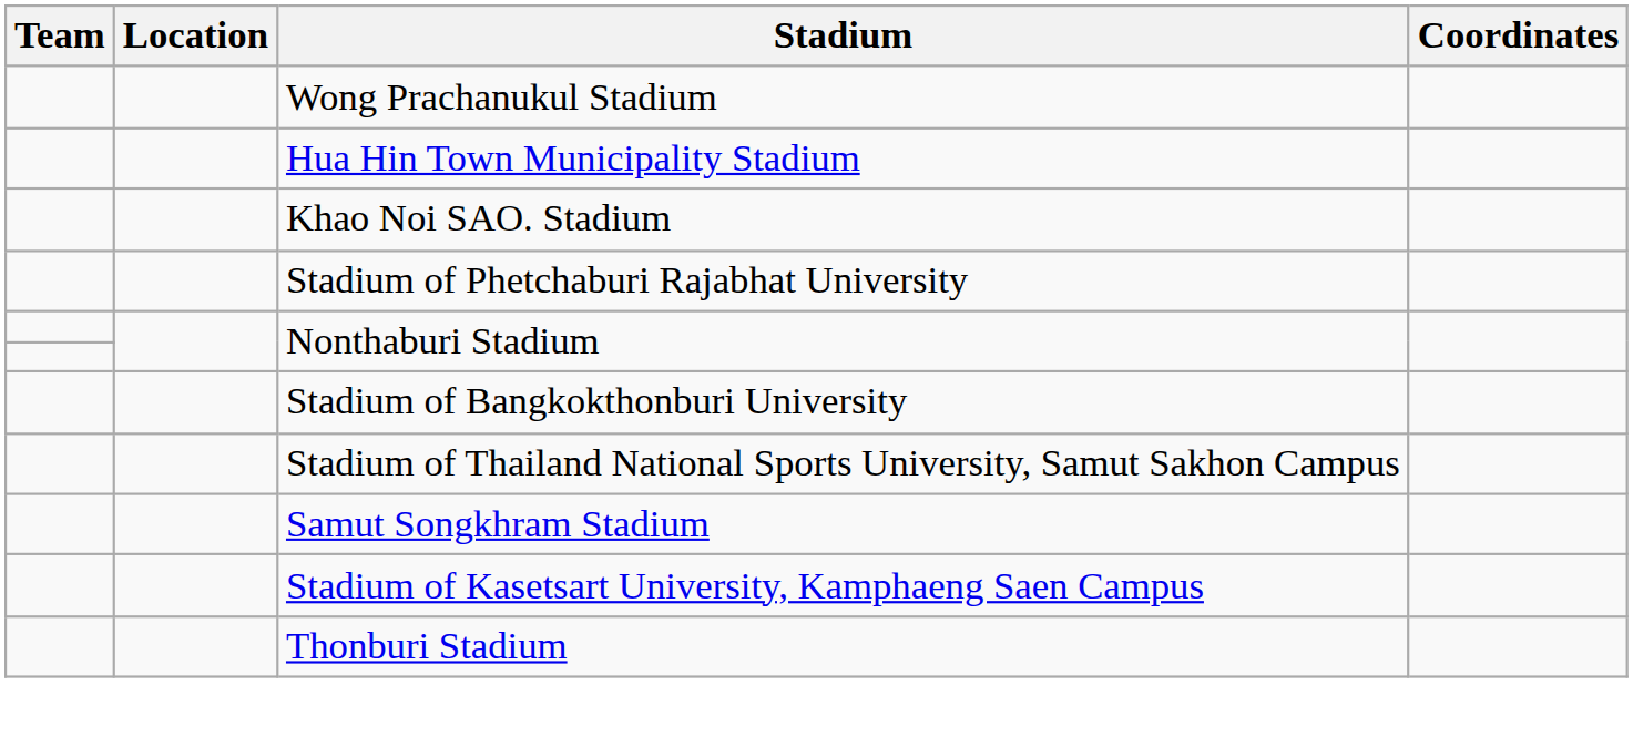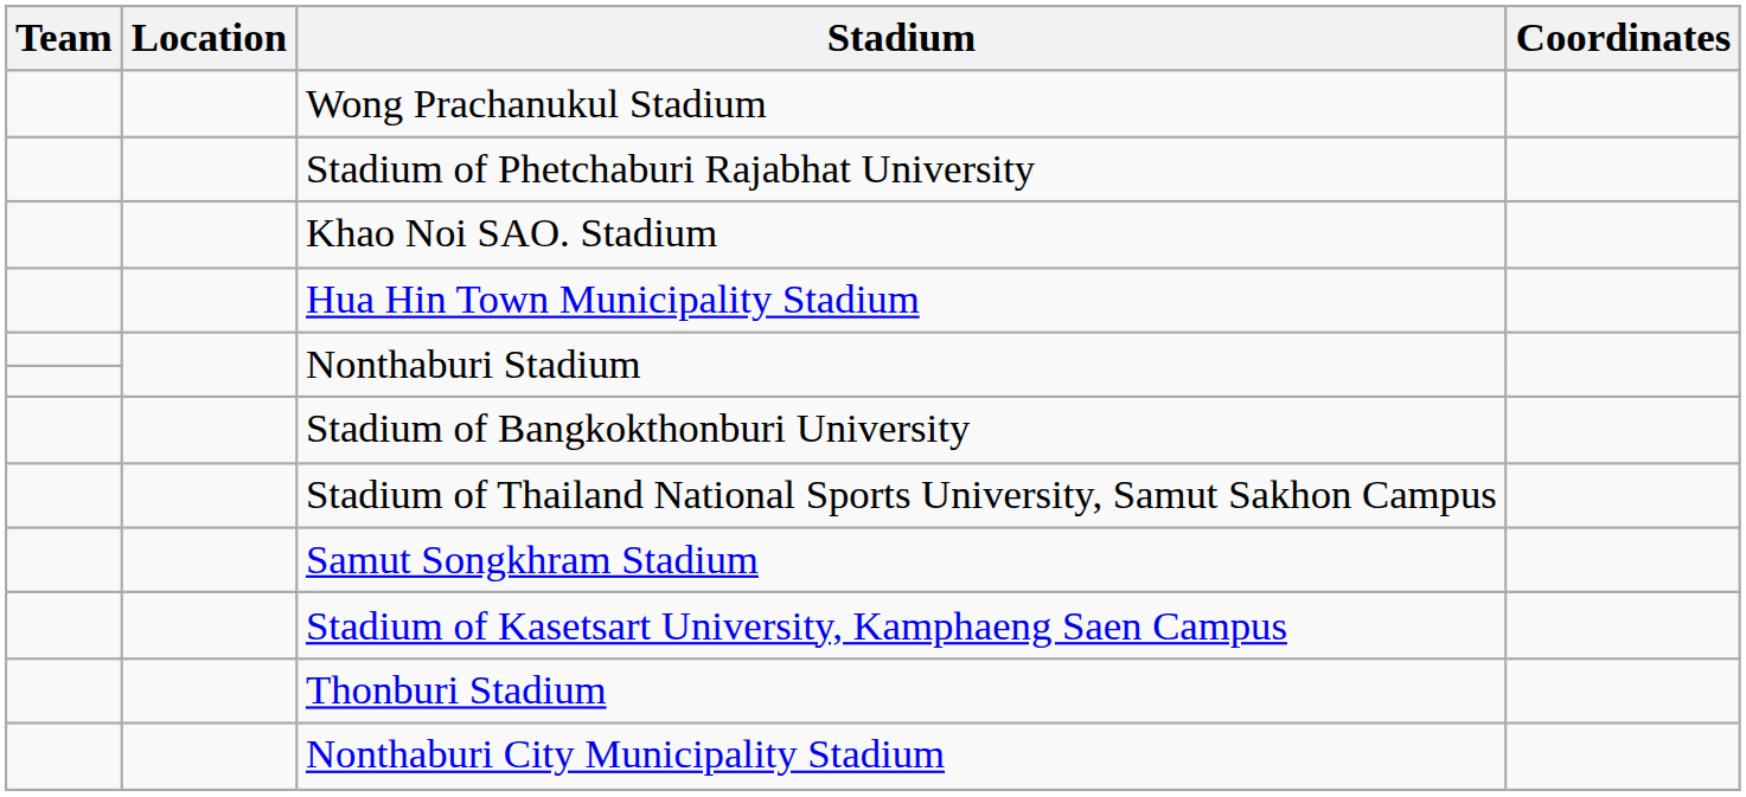rows swapped: Hua Hin Town Municipality Stadium <-> Stadium of Phetchaburi Rajabhat University
+ row: Nonthaburi City Municipality Stadium
